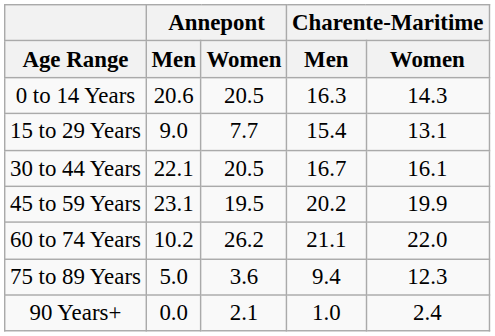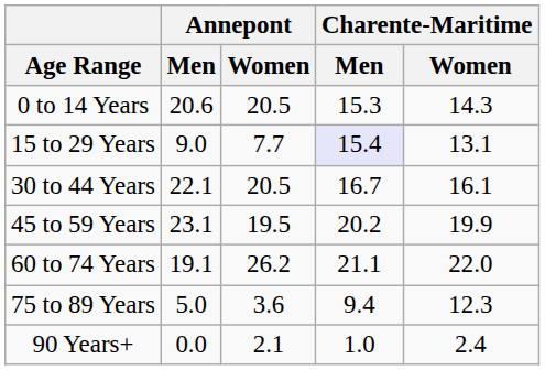0 to 14 Years | Charente-Maritime / Men: 16.3 -> 15.3
15 to 29 Years | Charente-Maritime / Men: no background -> lavender background
60 to 74 Years | Annepont / Men: 10.2 -> 19.1
